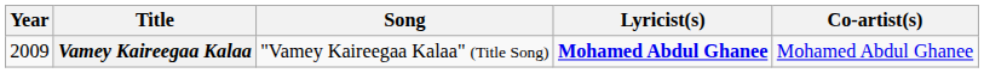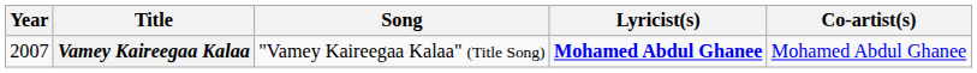Vamey Kaireegaa Kalaa | Year: 2009 -> 2007
